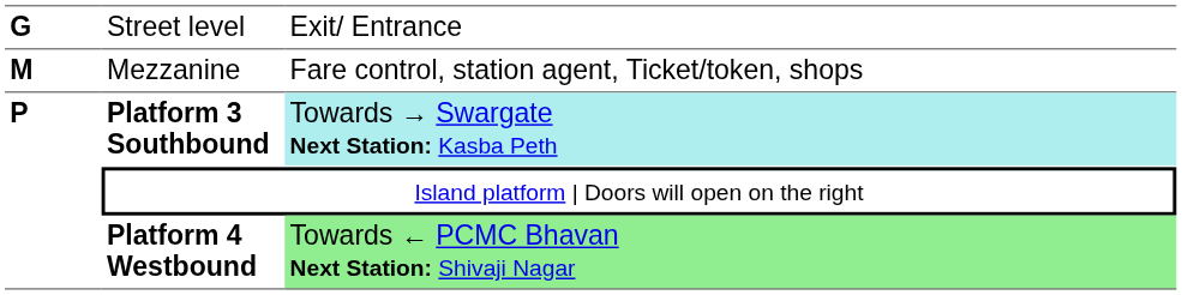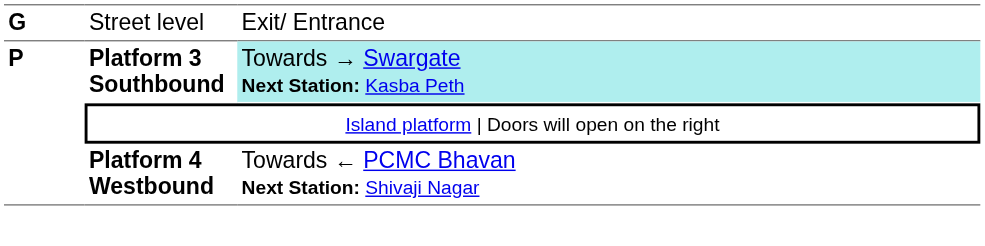- row: M | Mezzanine | Fare control, station agent, Ticket/token, shops
Platform 4 Westbound | column 3: lightgreen background -> no background
